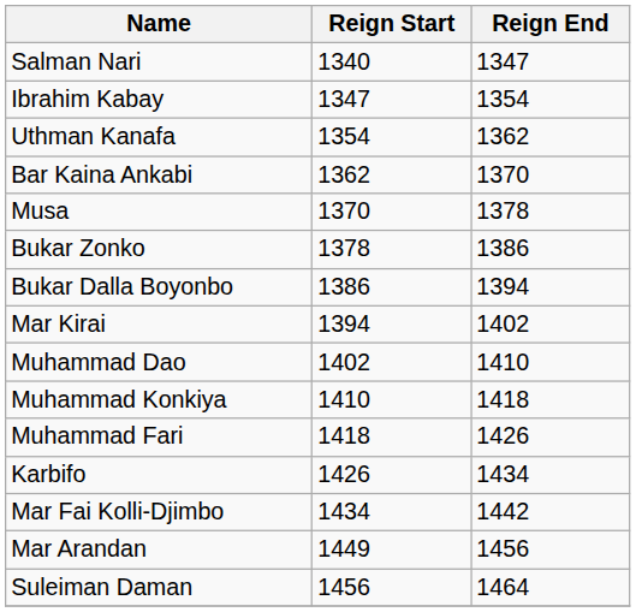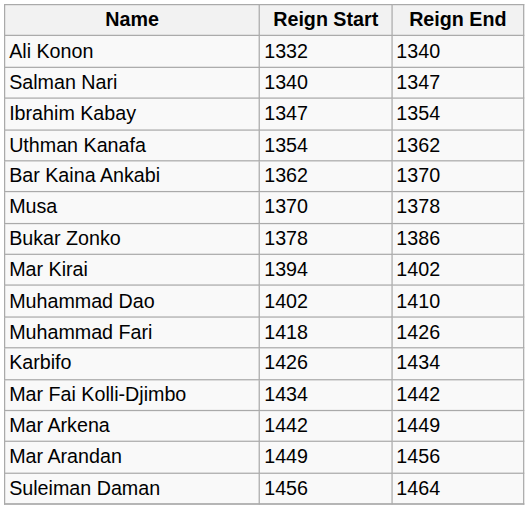+ row: Ali Konon | 1332 | 1340
- row: Bukar Dalla Boyonbo | 1386 | 1394
- row: Muhammad Konkiya | 1410 | 1418
+ row: Mar Arkena | 1442 | 1449
